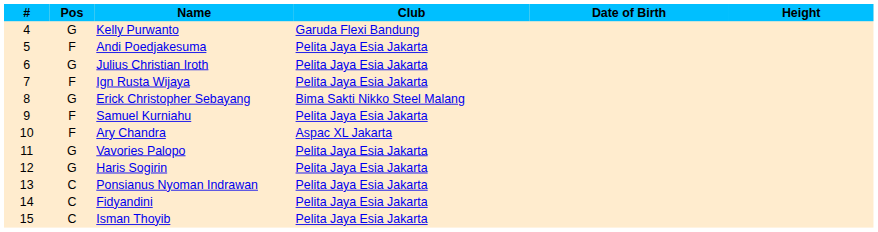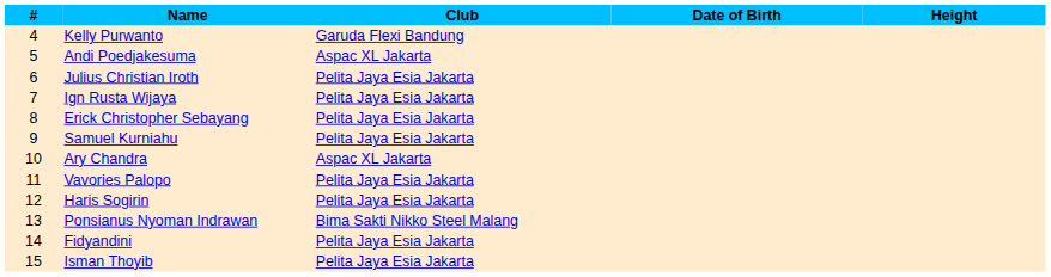- column: Pos | G | F | G | F | G | F | F | G | G | C | C | C
Andi Poedjakesuma | Club: Pelita Jaya Esia Jakarta -> Aspac XL Jakarta
Erick Christopher Sebayang | Club: Bima Sakti Nikko Steel Malang -> Pelita Jaya Esia Jakarta
Ponsianus Nyoman Indrawan | Club: Pelita Jaya Esia Jakarta -> Bima Sakti Nikko Steel Malang
